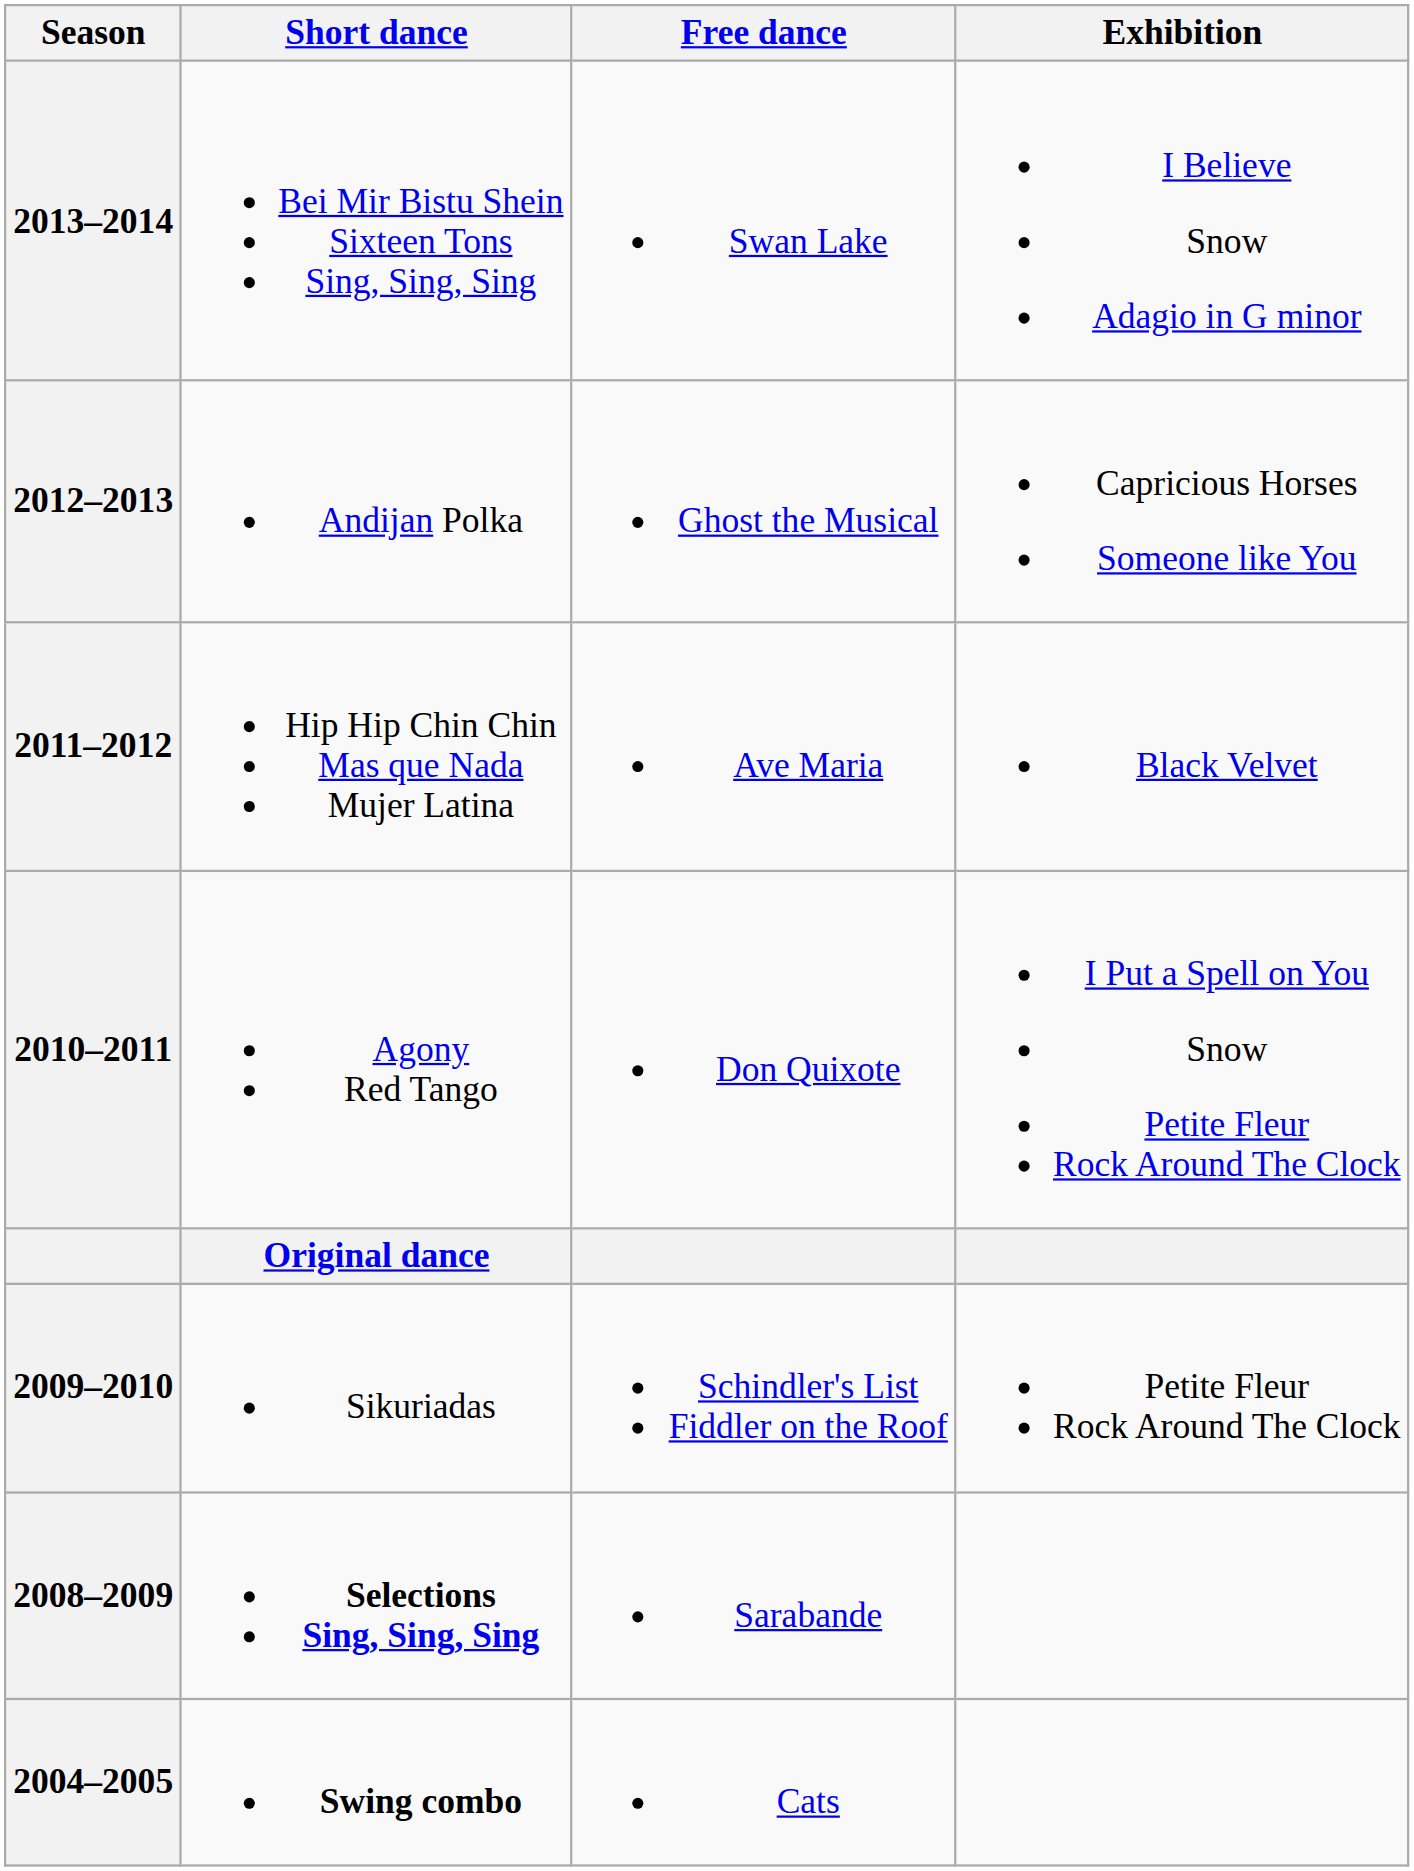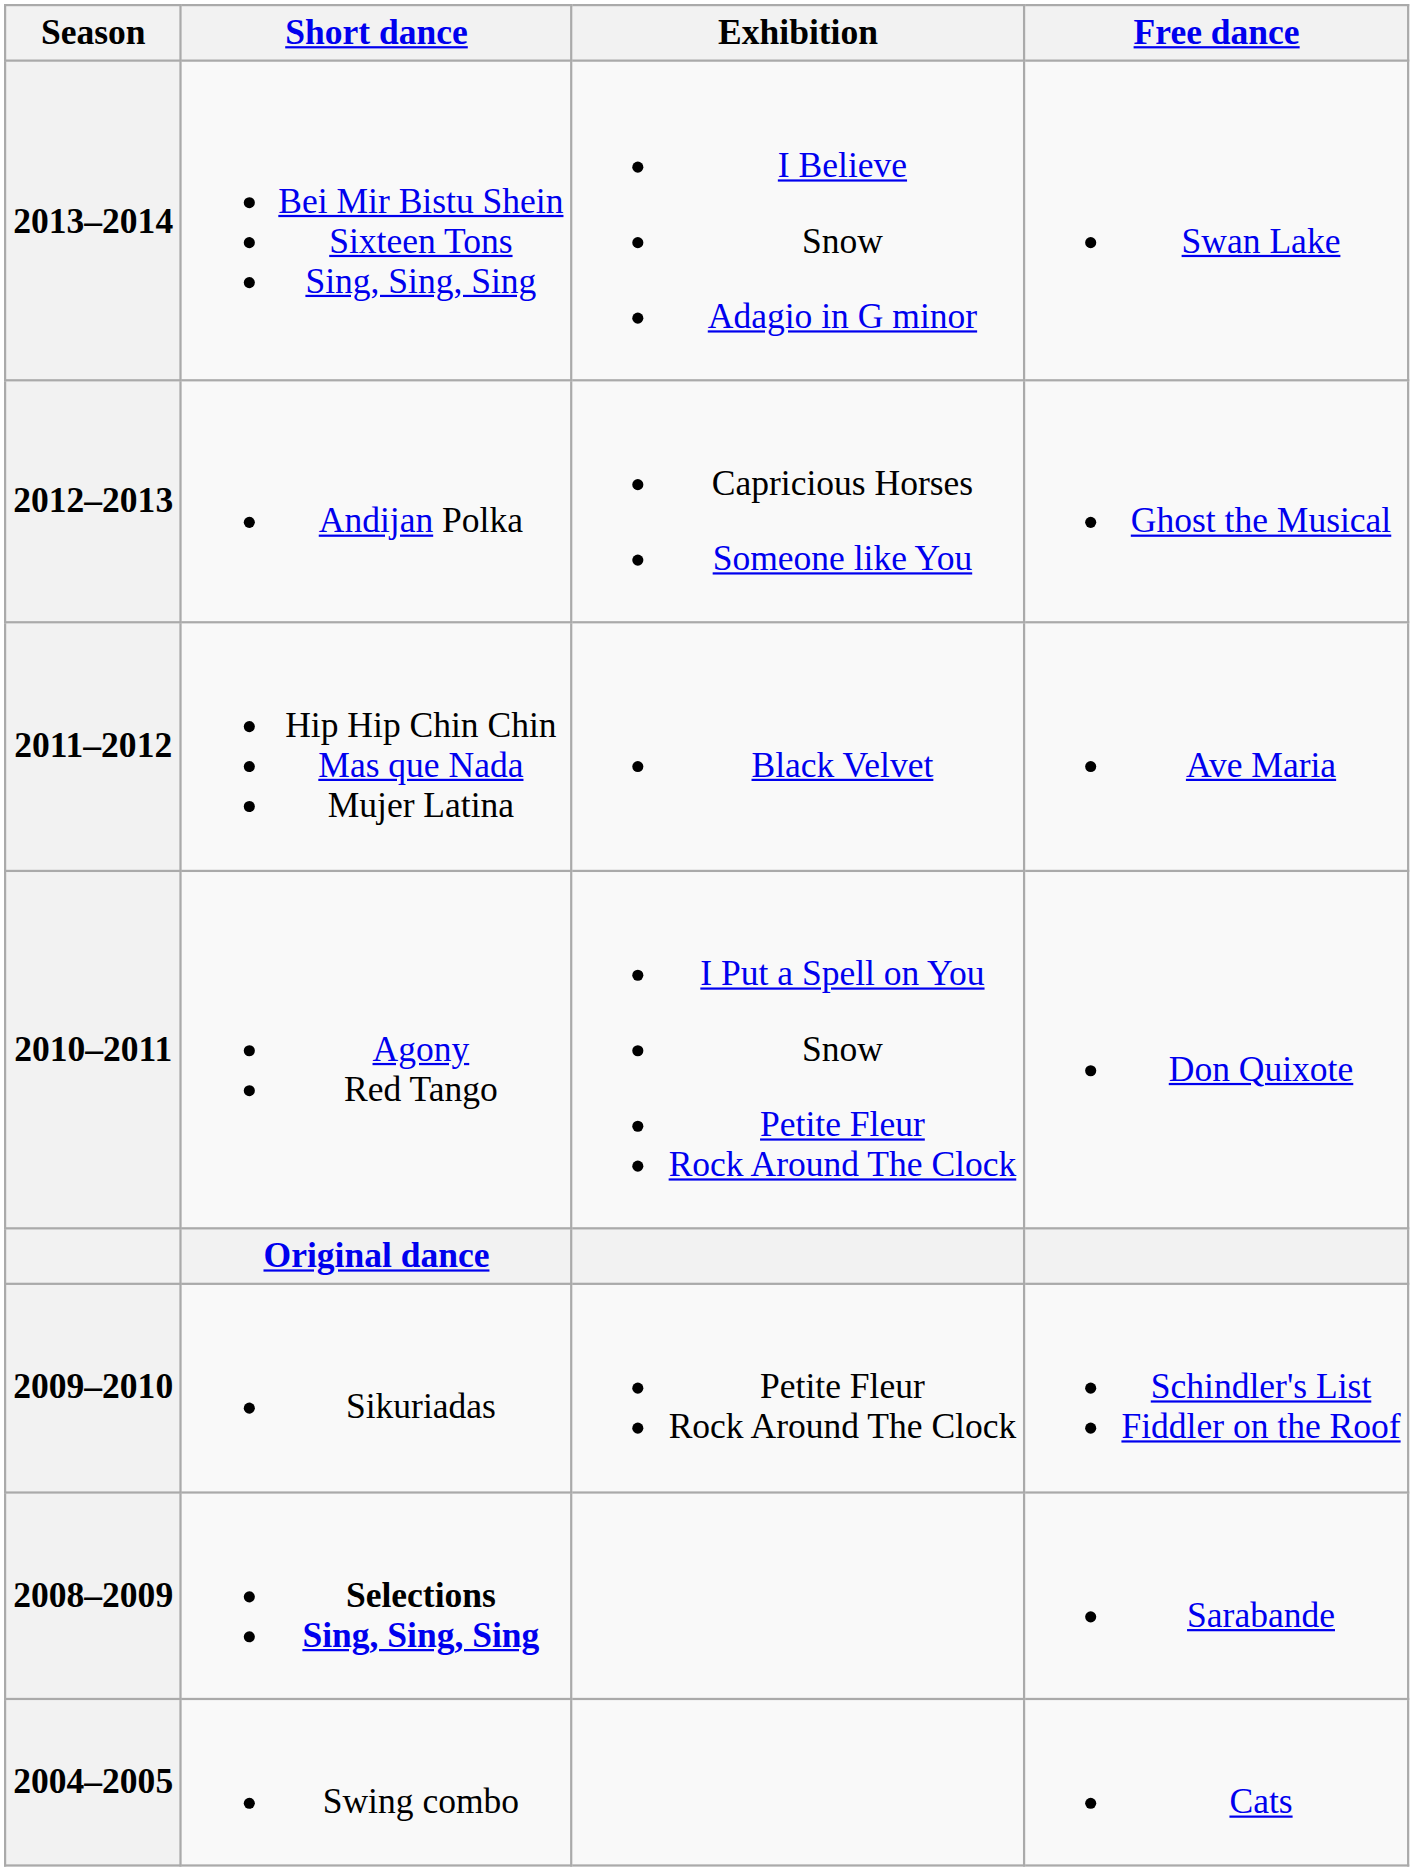columns swapped: Free dance <-> Exhibition
2004–2005 | Short dance: bold -> normal
